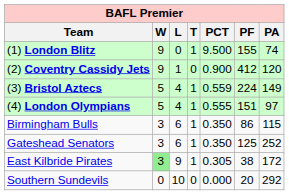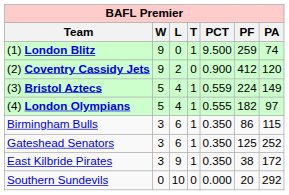(1) London Blitz | PF: 155 -> 259
(2) Coventry Cassidy Jets | L: 1 -> 2
(4) London Olympians | PF: 151 -> 182
East Kilbride Pirates | W: lightgreen background -> no background
East Kilbride Pirates | PCT: 0.305 -> 0.350
